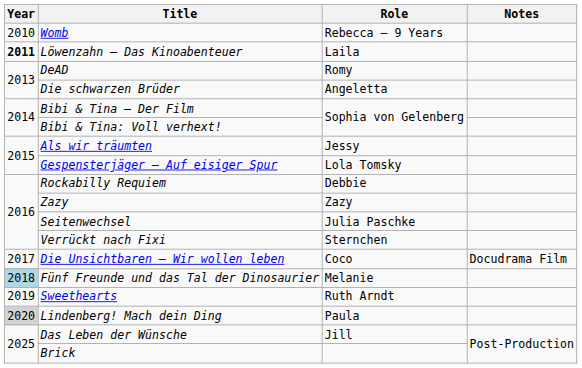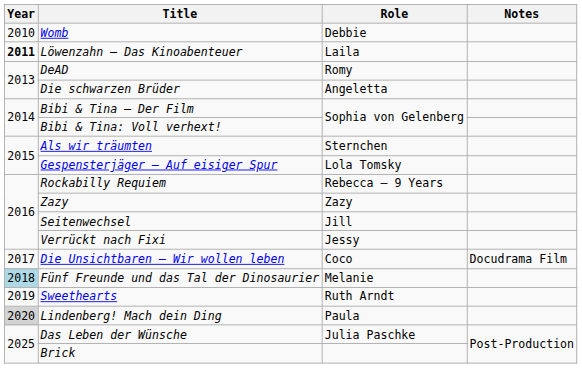Womb | Role: Rebecca – 9 Years -> Debbie
Als wir träumten | Role: Jessy -> Sternchen
Rockabilly Requiem | Role: Debbie -> Rebecca – 9 Years
Seitenwechsel | Role: Julia Paschke -> Jill
Verrückt nach Fixi | Role: Sternchen -> Jessy
Das Leben der Wünsche | Role: Jill -> Julia Paschke
